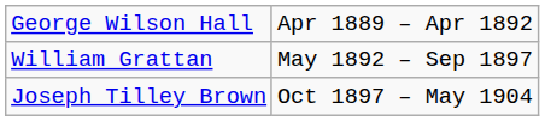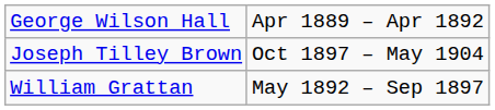rows swapped: William Grattan <-> Joseph Tilley Brown
